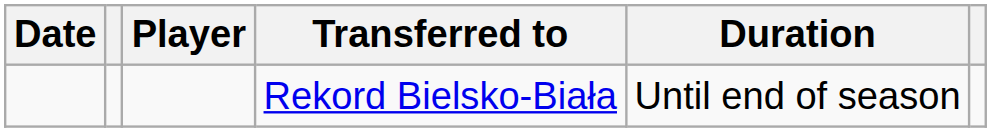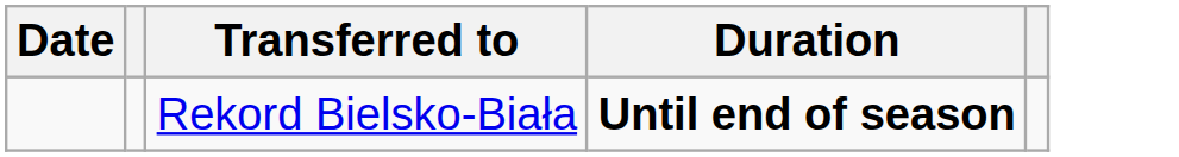- column: Player
Rekord Bielsko-Biała | Duration: normal -> bold
